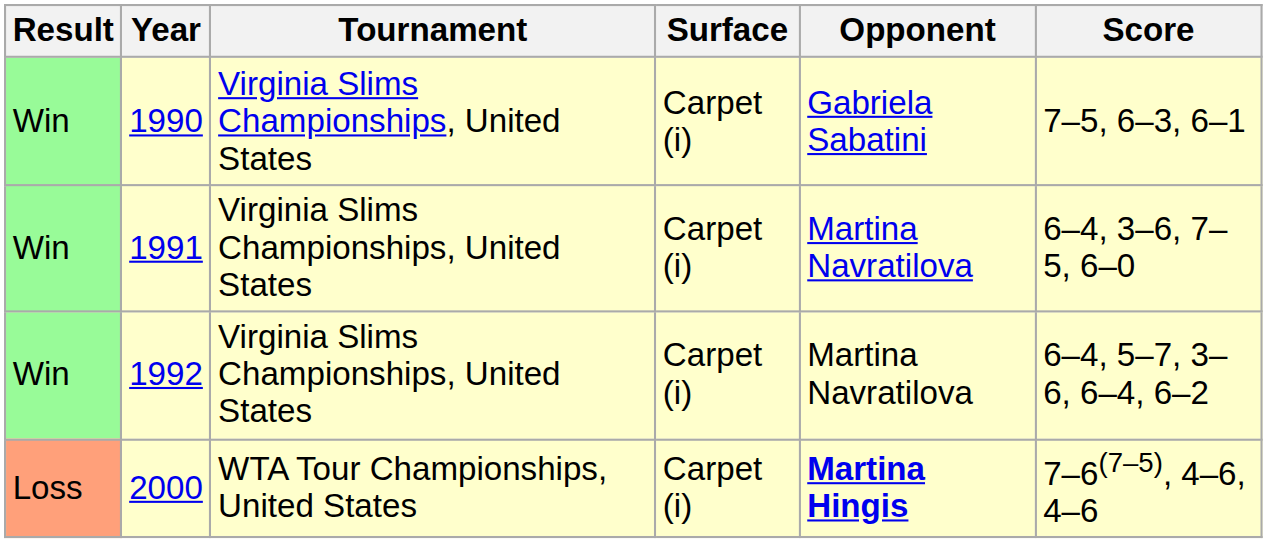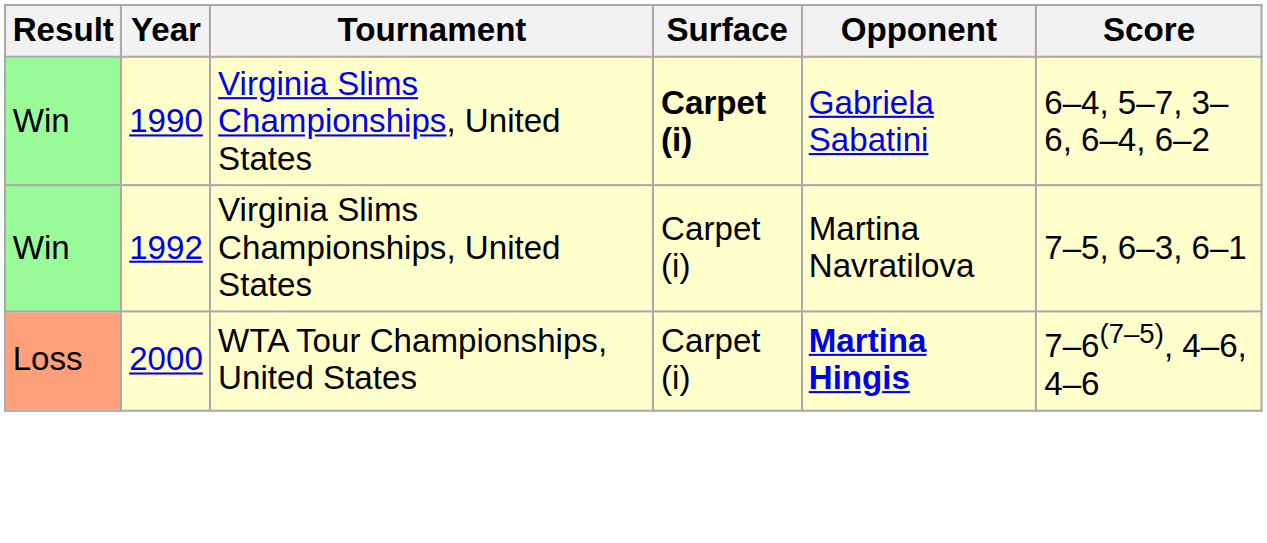1990 | Surface: normal -> bold
1990 | Score: 7–5, 6–3, 6–1 -> 6–4, 5–7, 3–6, 6–4, 6–2
- row: Win | 1991 | Virginia Slims Championships, United States | Carpet (i) | Martina Navratilova | 6–4, 3–6, 7–5, 6–0
1992 | Score: 6–4, 5–7, 3–6, 6–4, 6–2 -> 7–5, 6–3, 6–1
